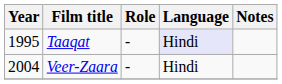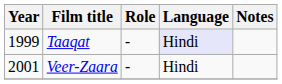Taaqat | Year: 1995 -> 1999
Veer-Zaara | Year: 2004 -> 2001
